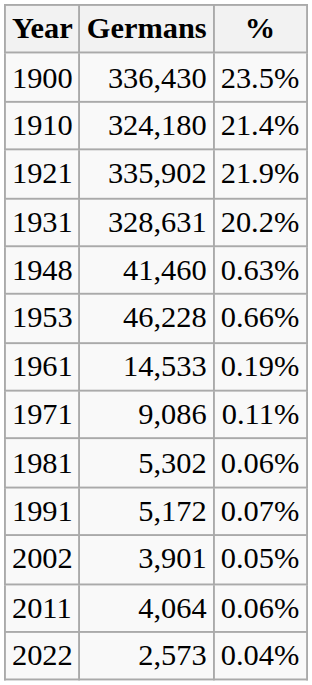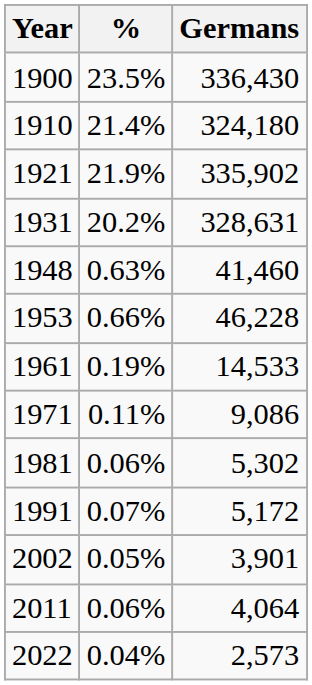columns swapped: Germans <-> %
